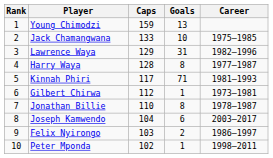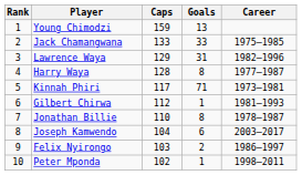Jack Chamangwana | Goals: 10 -> 33
Kinnah Phiri | Career: 1981–1993 -> 1973–1981
Gilbert Chirwa | Career: 1973–1981 -> 1981–1993
